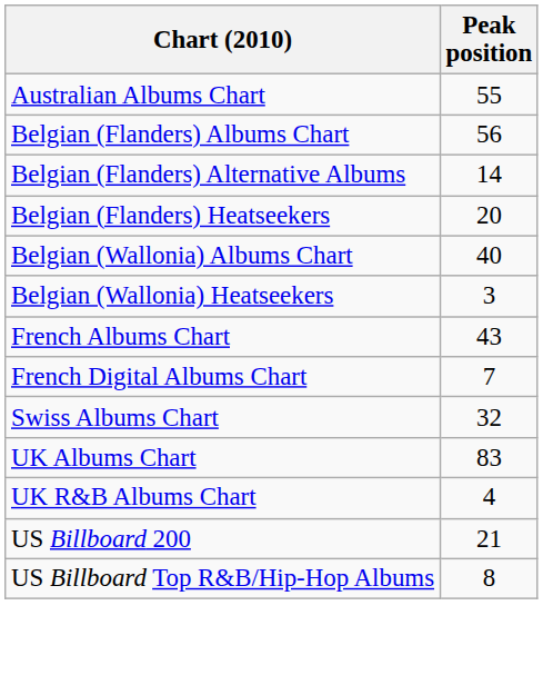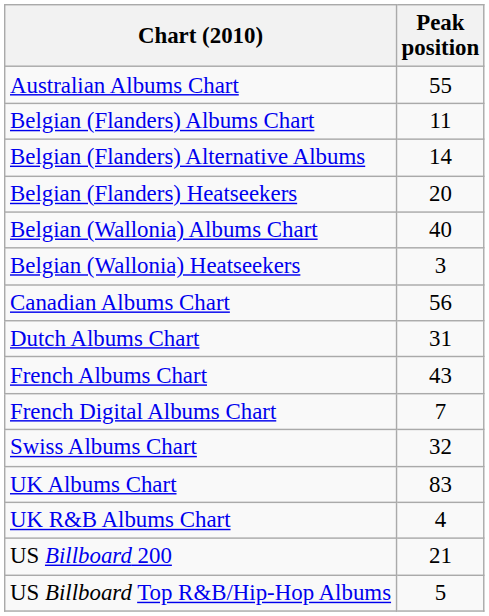Belgian (Flanders) Albums Chart | Peak position: 56 -> 11
+ row: Canadian Albums Chart | 56
+ row: Dutch Albums Chart | 31
US Billboard Top R&B/Hip-Hop Albums | Peak position: 8 -> 5
